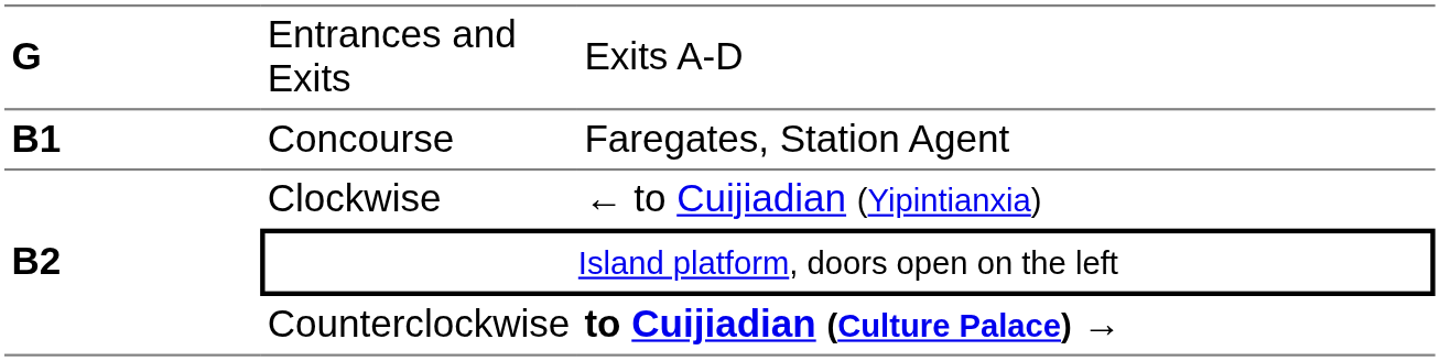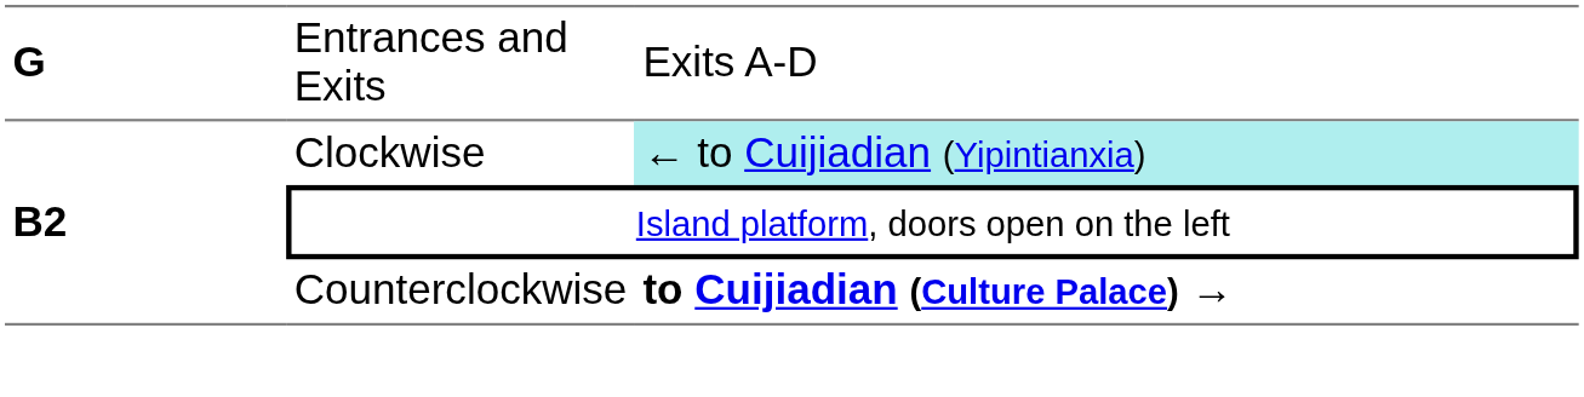- row: B1 | Concourse | Faregates, Station Agent
Clockwise | column 3: no background -> paleturquoise background
